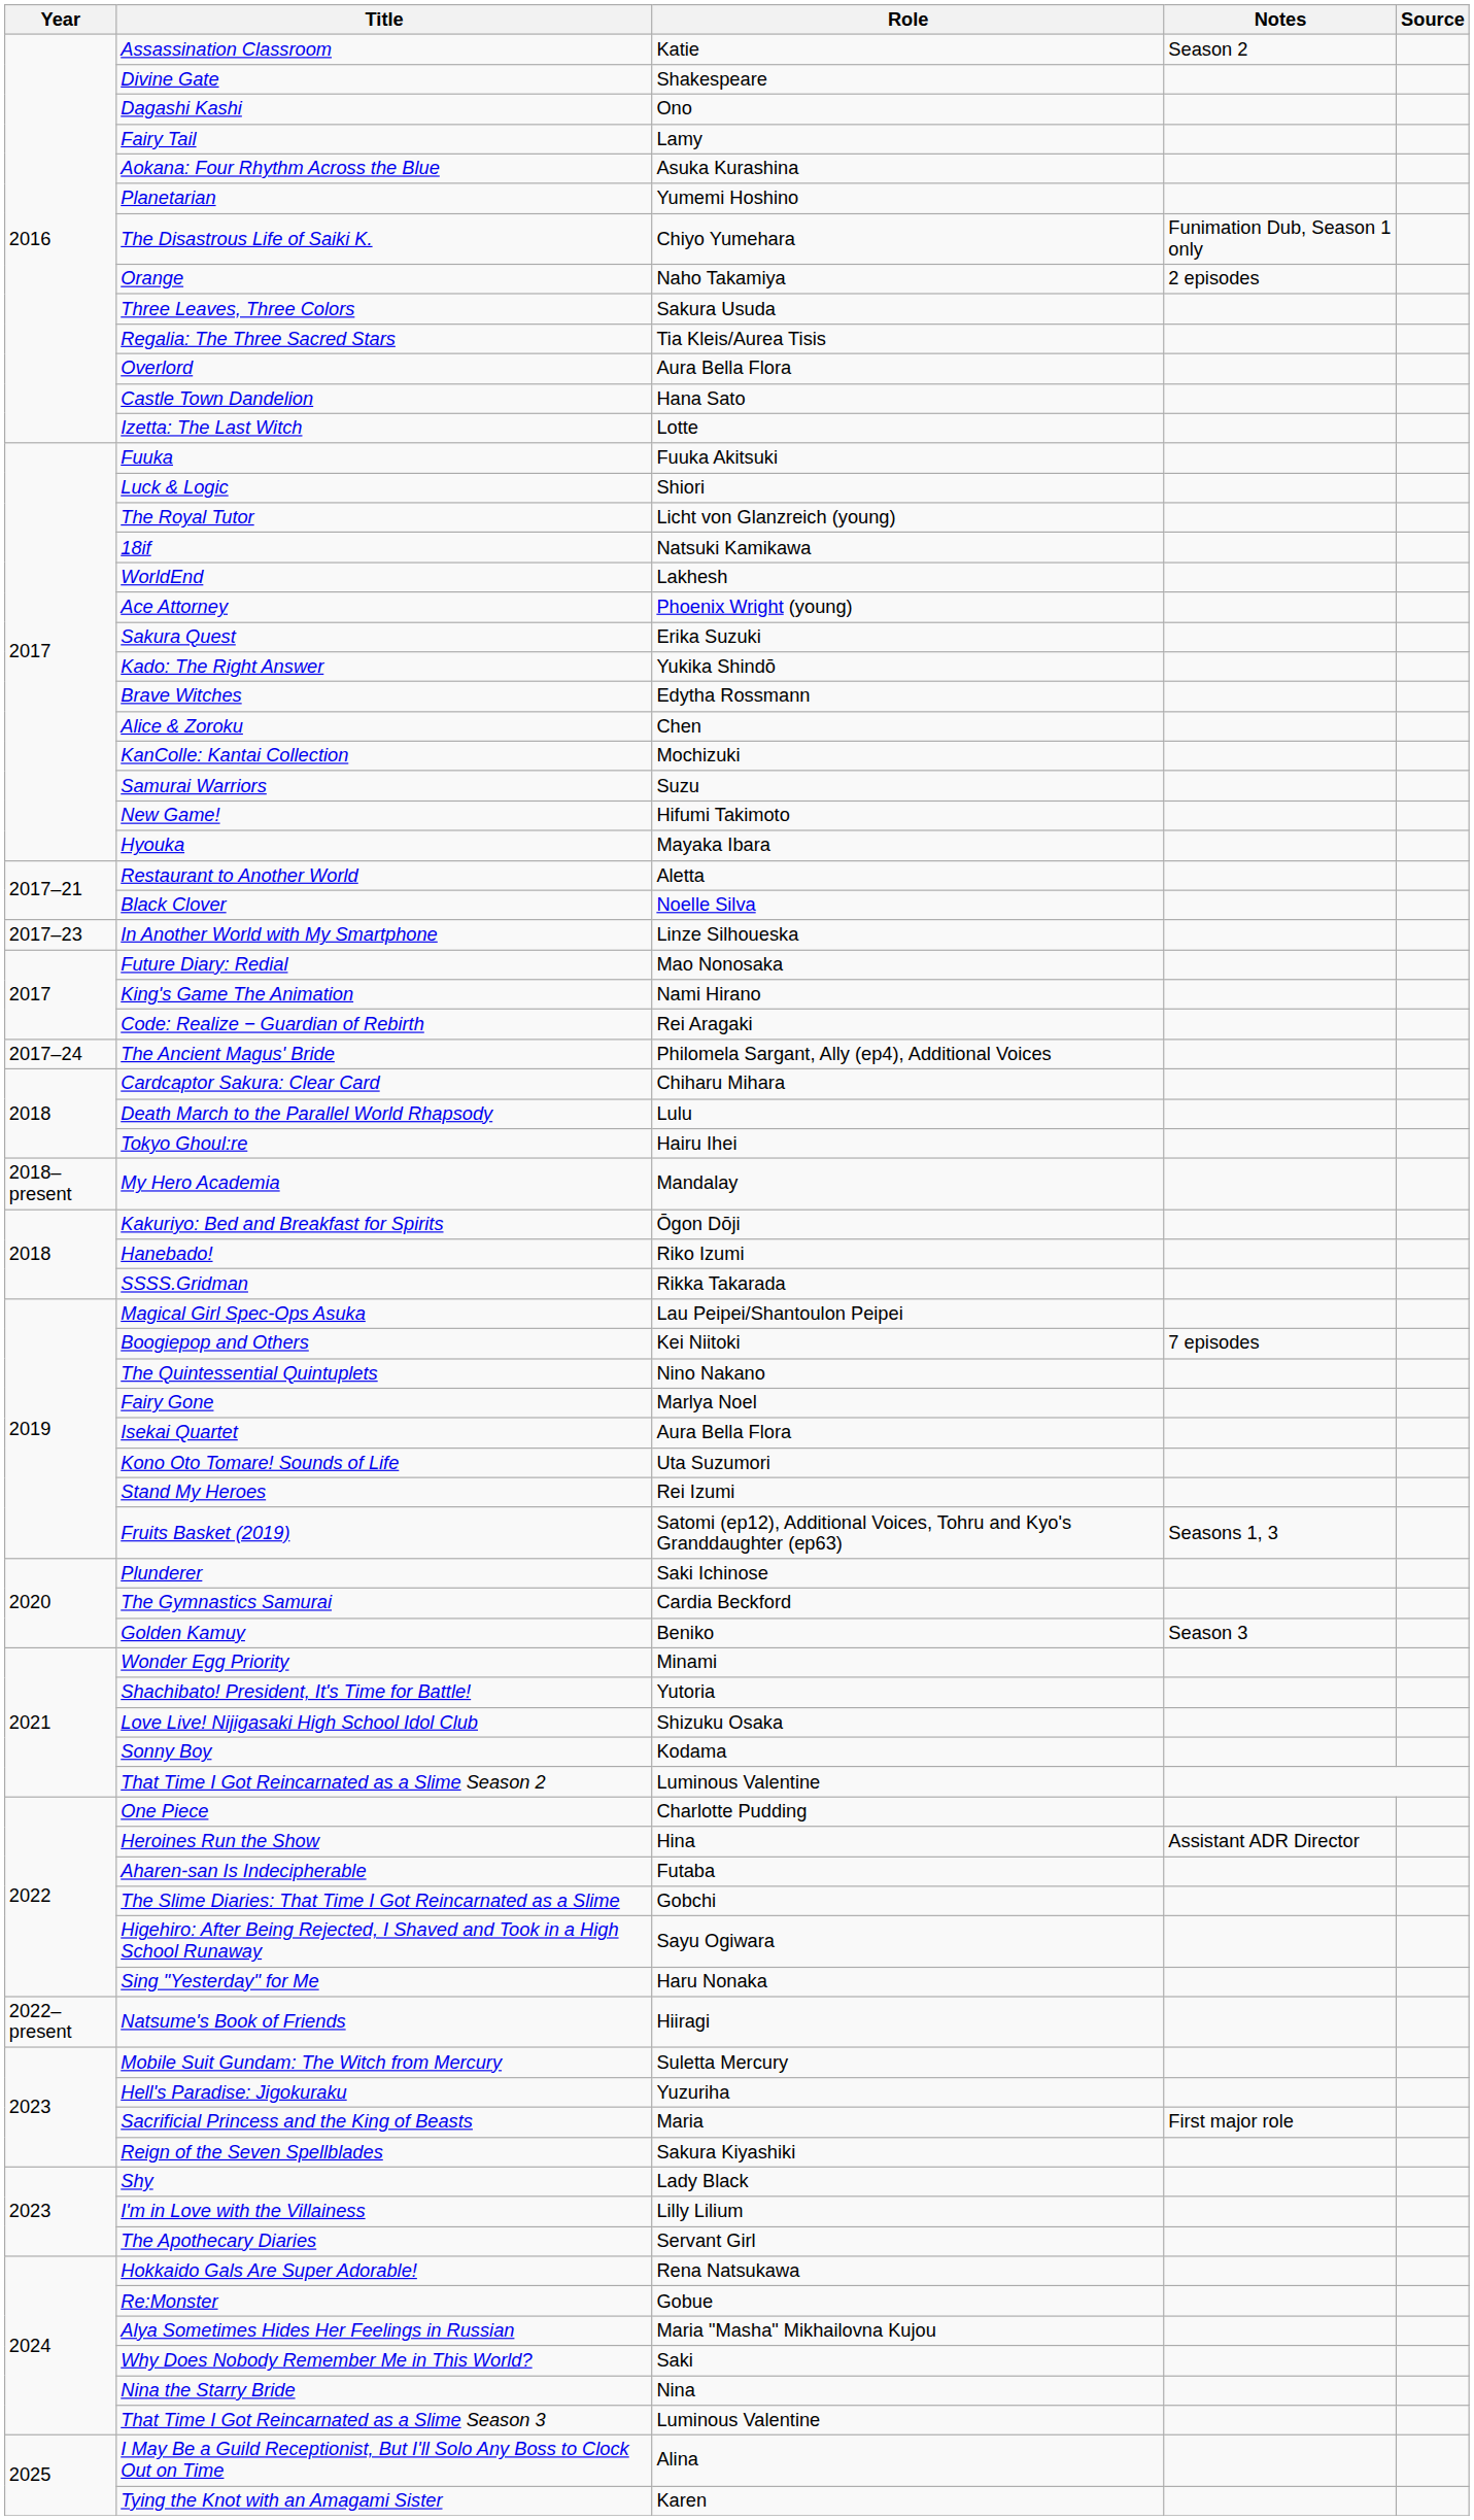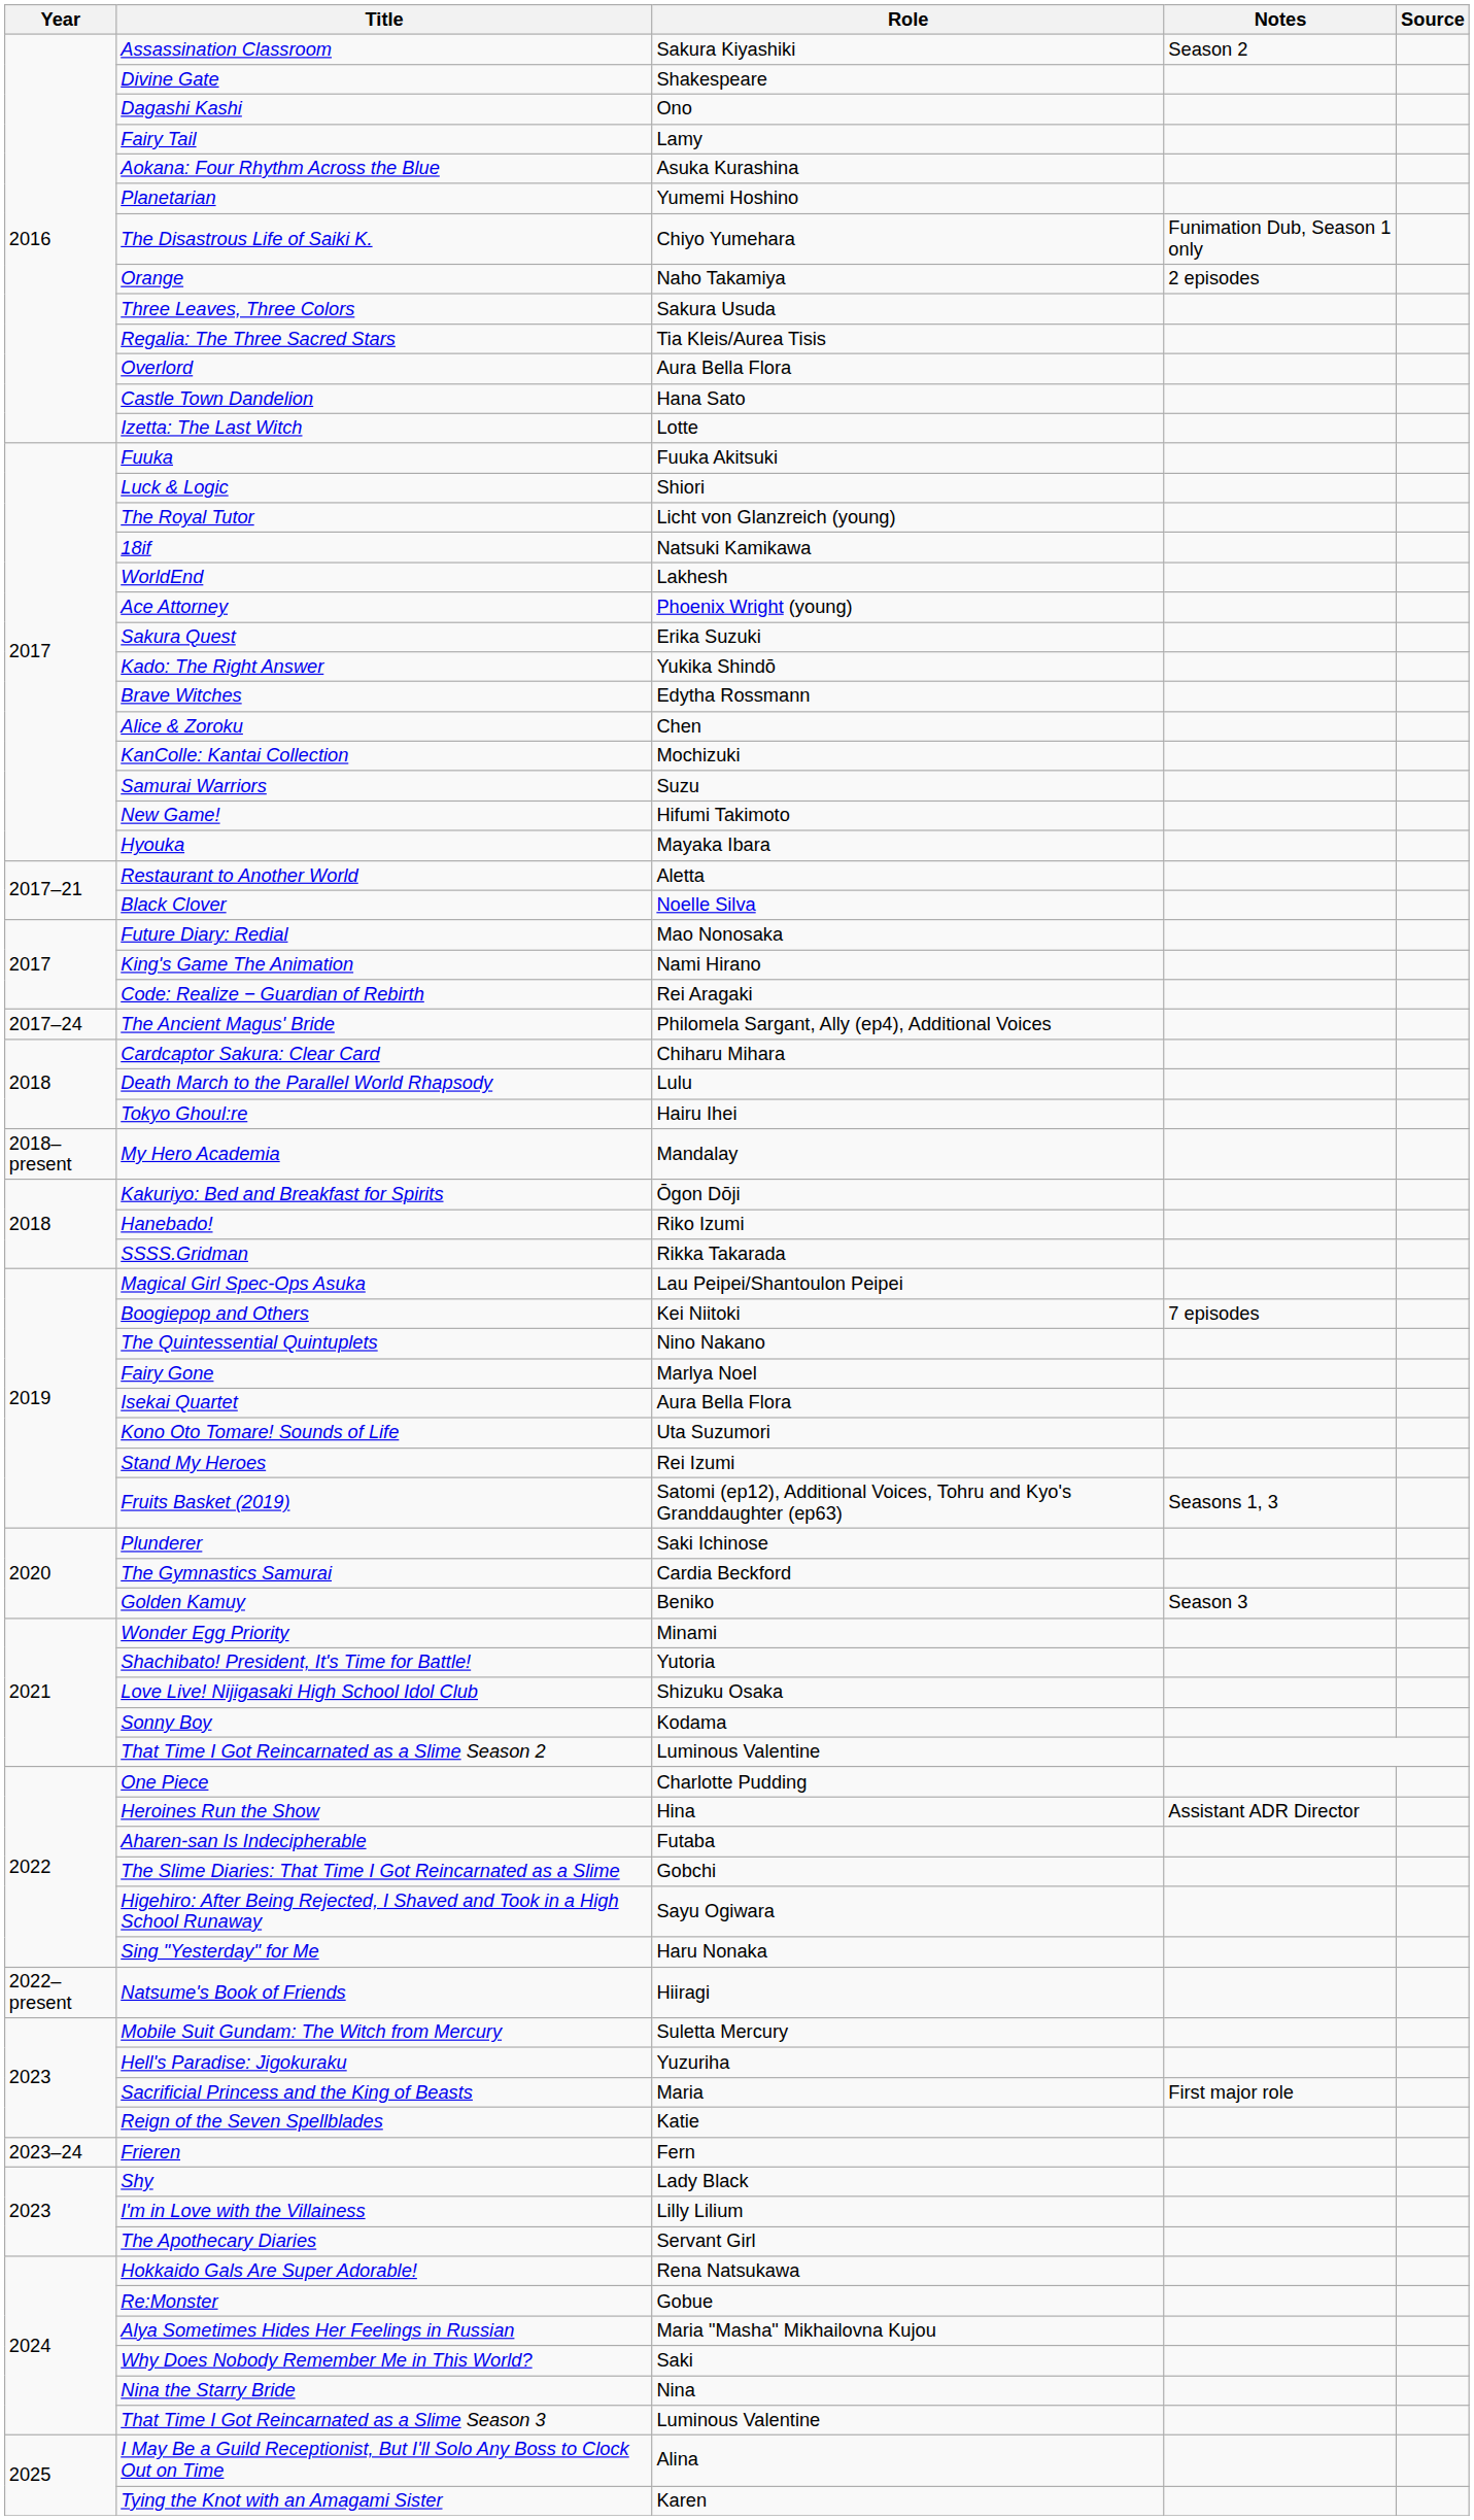Assassination Classroom | Role: Katie -> Sakura Kiyashiki
- row: 2017–23 | In Another World with My Smartphone | Linze Silhoueska
Reign of the Seven Spellblades | Role: Sakura Kiyashiki -> Katie
+ row: 2023–24 | Frieren | Fern
